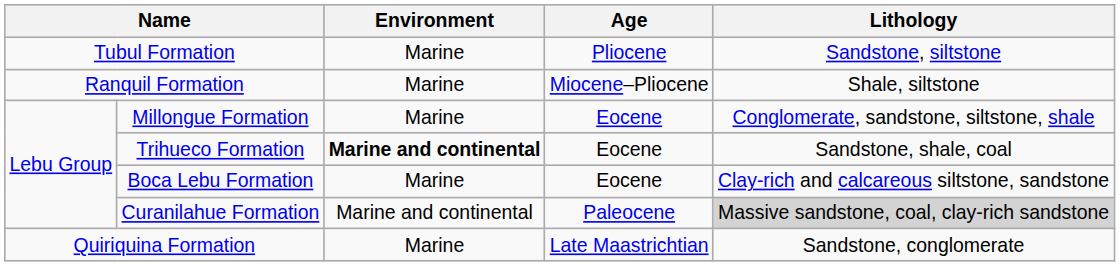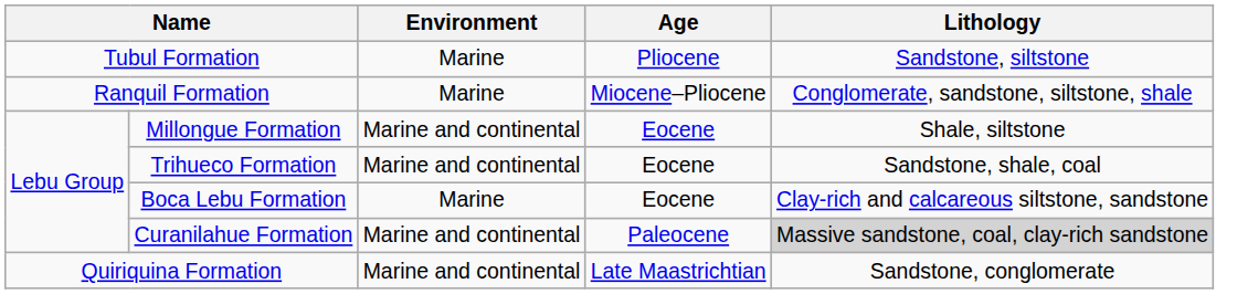Ranquil Formation | Lithology: Shale, siltstone -> Conglomerate, sandstone, siltstone, shale
Millongue Formation | Environment: Marine -> Marine and continental
Millongue Formation | Lithology: Conglomerate, sandstone, siltstone, shale -> Shale, siltstone
Trihueco Formation | Environment: bold -> normal
Quiriquina Formation | Environment: Marine -> Marine and continental
